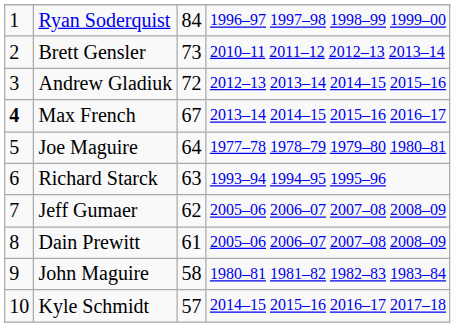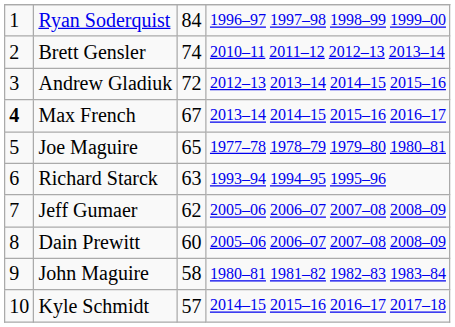Brett Gensler | column 3: 73 -> 74
Joe Maguire | column 3: 64 -> 65
Dain Prewitt | column 3: 61 -> 60
